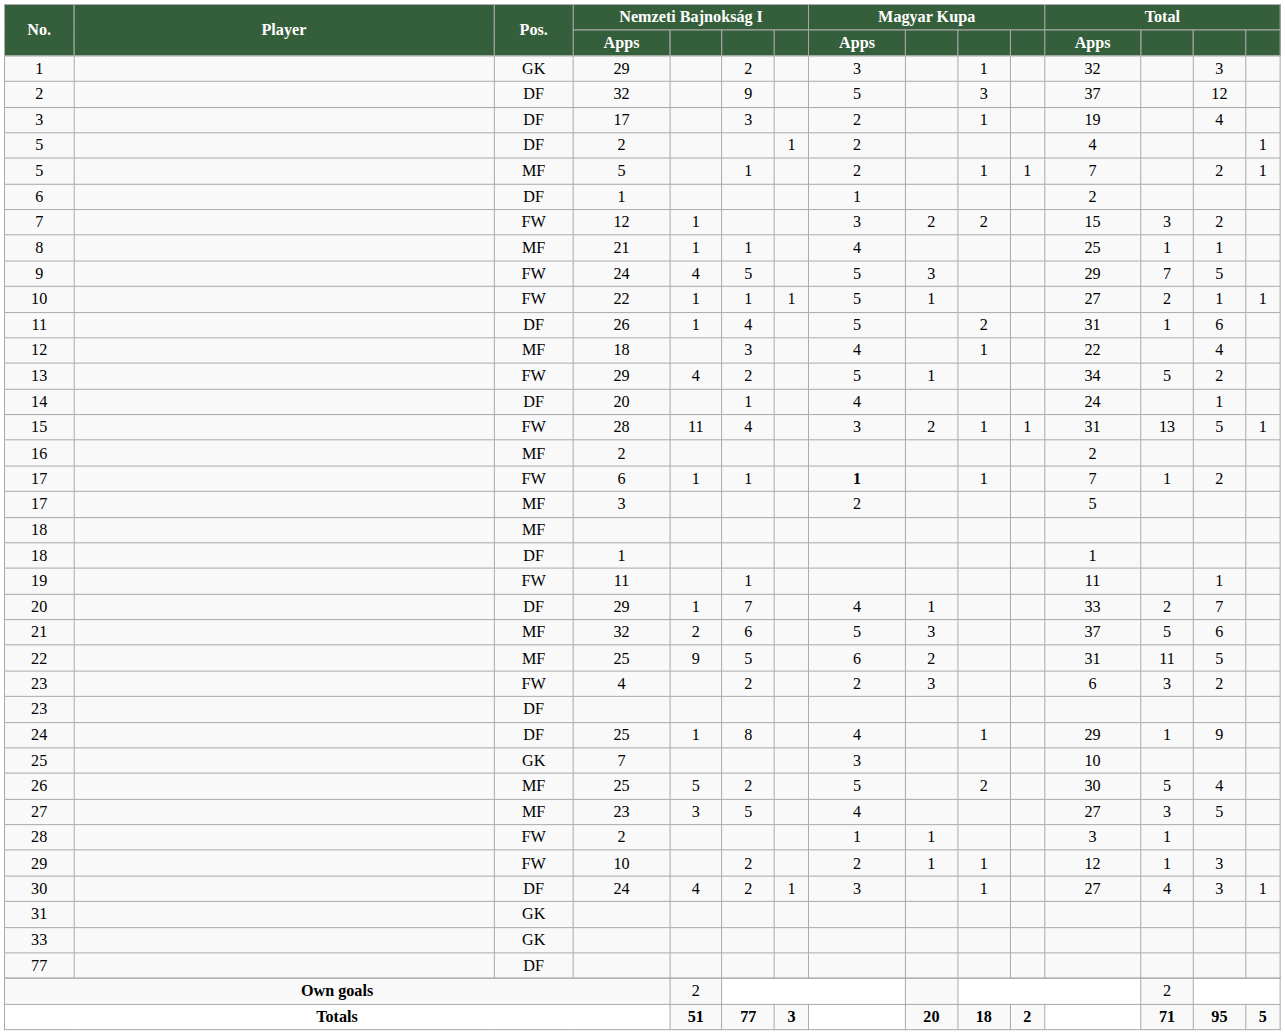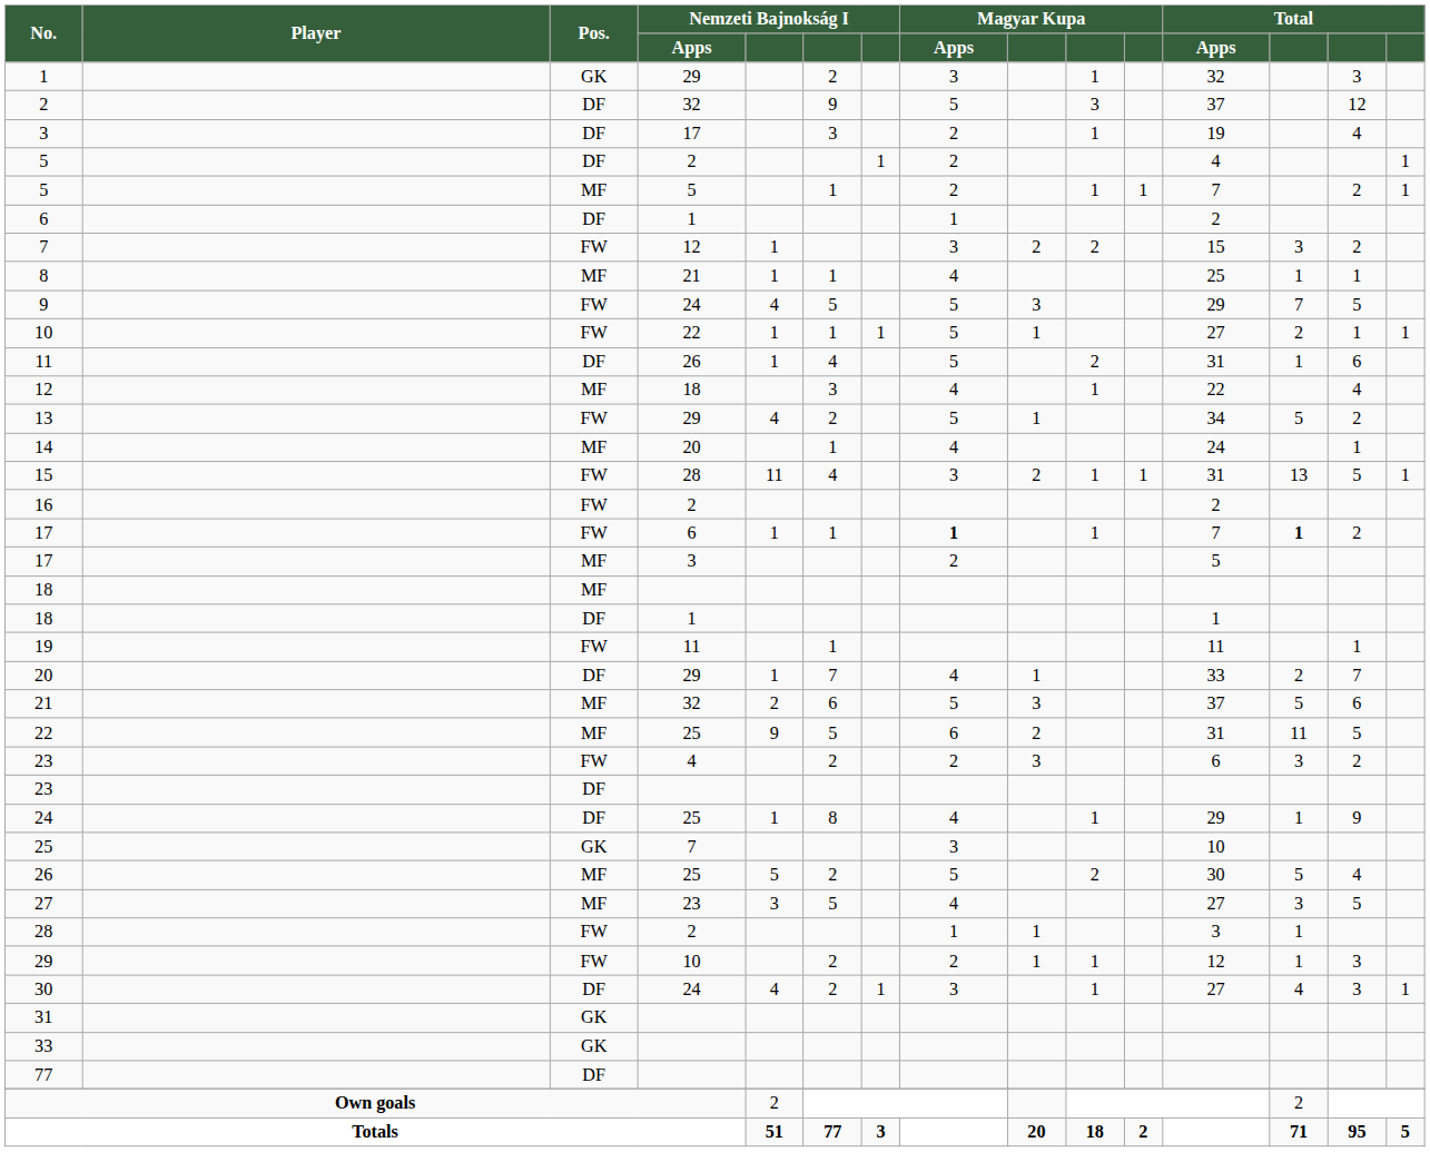14 | Pos.: DF -> MF
16 | Pos.: MF -> FW
17 / 6 | column 13: normal -> bold
